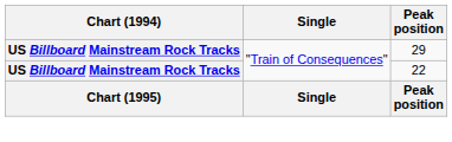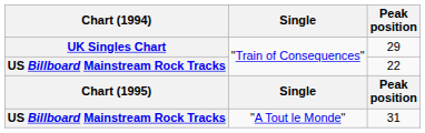29 | Chart (1994): US Billboard Mainstream Rock Tracks -> UK Singles Chart
+ row: US Billboard Mainstream Rock Tracks | "A Tout le Monde" | 31
